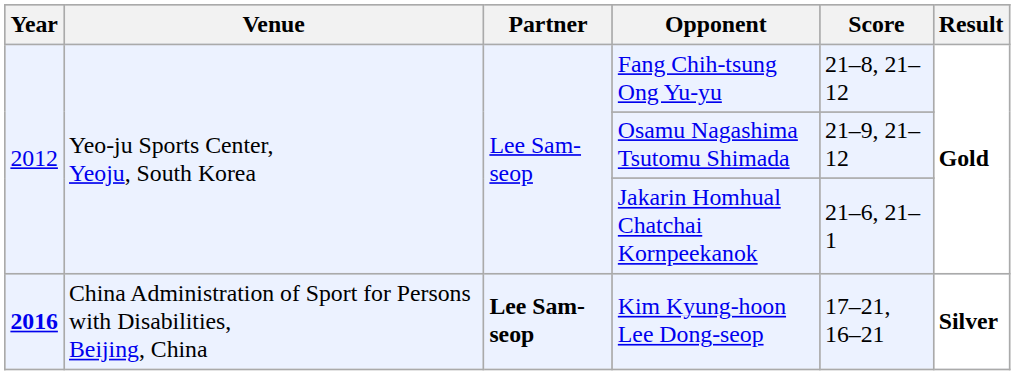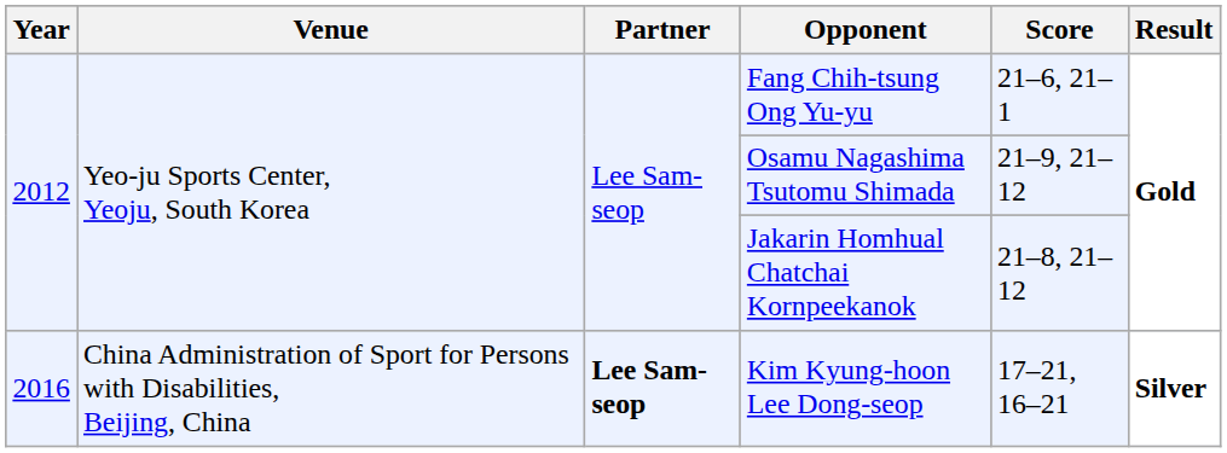Fang Chih-tsung Ong Yu-yu | Score: 21–8, 21–12 -> 21–6, 21–1
Jakarin Homhual Chatchai Kornpeekanok | Score: 21–6, 21–1 -> 21–8, 21–12
Kim Kyung-hoon Lee Dong-seop | Year: bold -> normal
